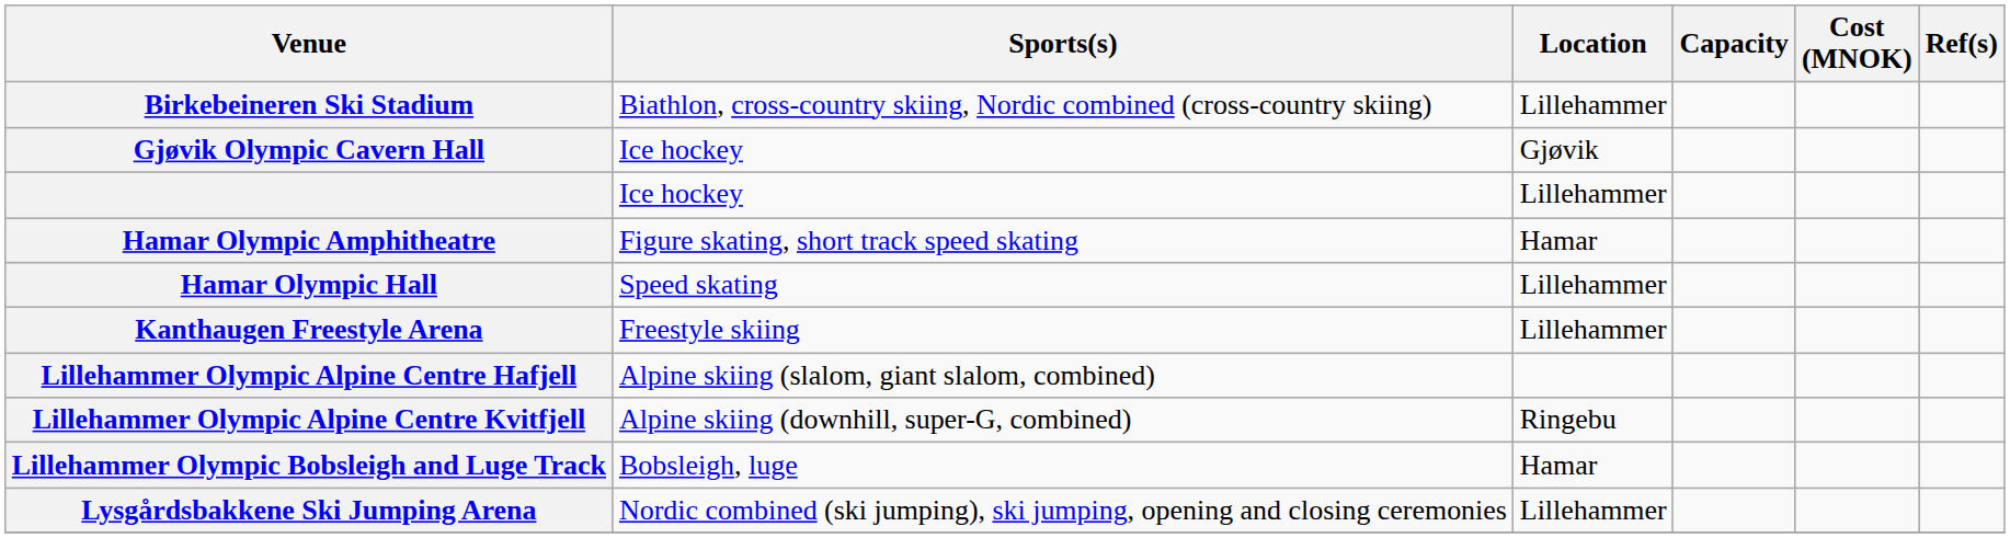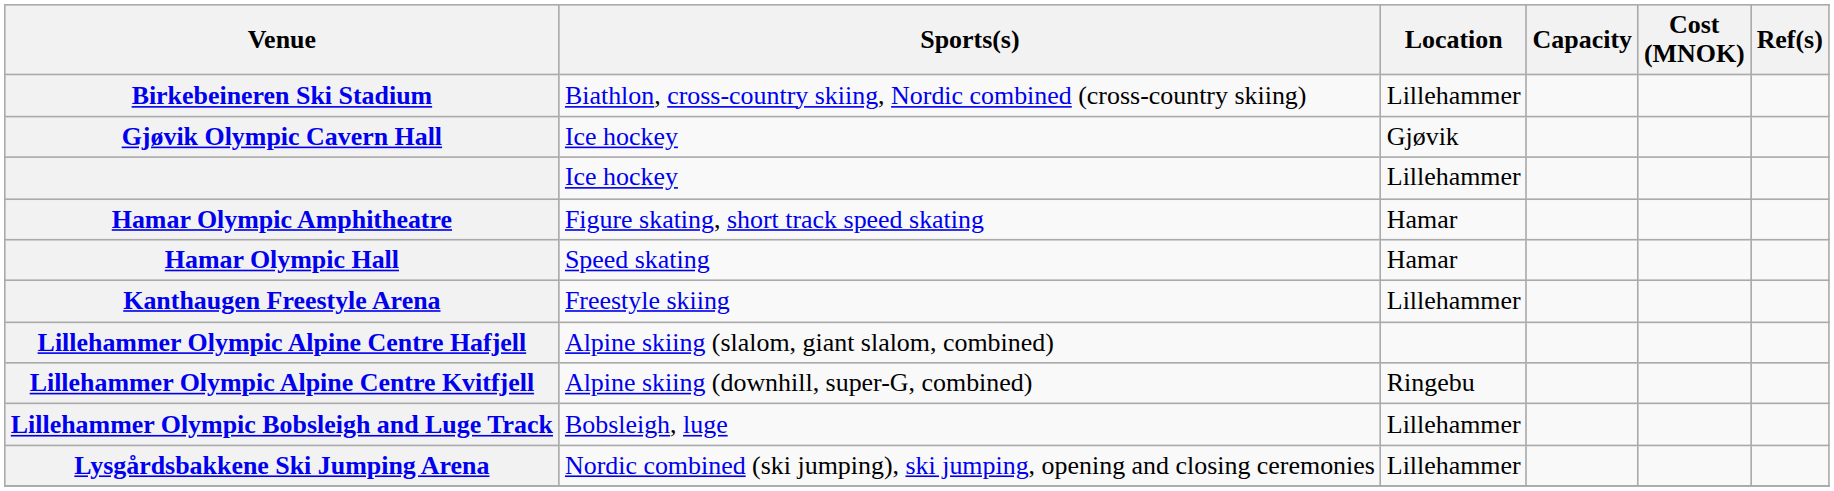Hamar Olympic Hall | Location: Lillehammer -> Hamar
Lillehammer Olympic Bobsleigh and Luge Track | Location: Hamar -> Lillehammer
